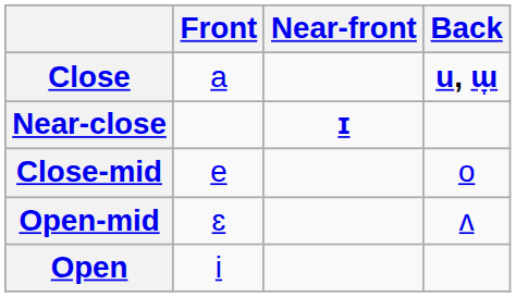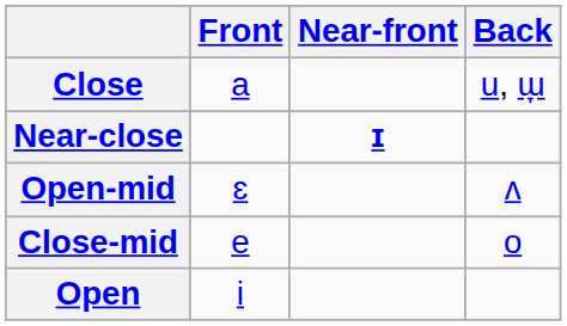Close | Back: bold -> normal
rows swapped: Close-mid <-> Open-mid
